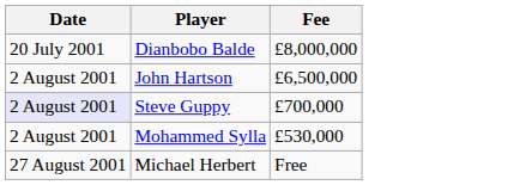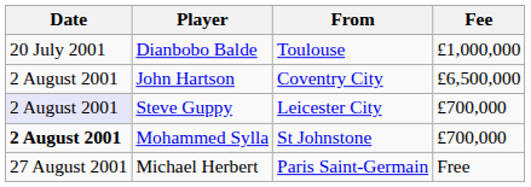+ column: From | Toulouse | Coventry City | Leicester City | St Johnstone | Paris Saint-Germain
Dianbobo Balde | Fee: £8,000,000 -> £1,000,000
Mohammed Sylla | Date: normal -> bold
Mohammed Sylla | Fee: £530,000 -> £700,000
